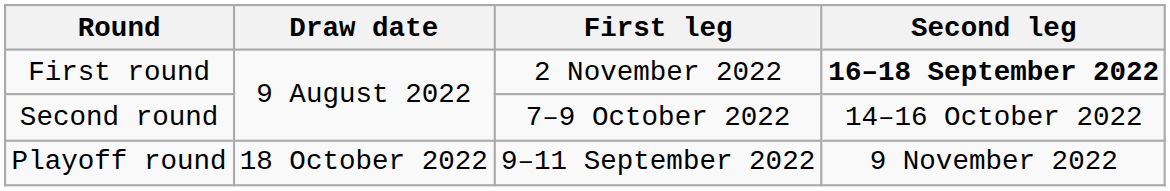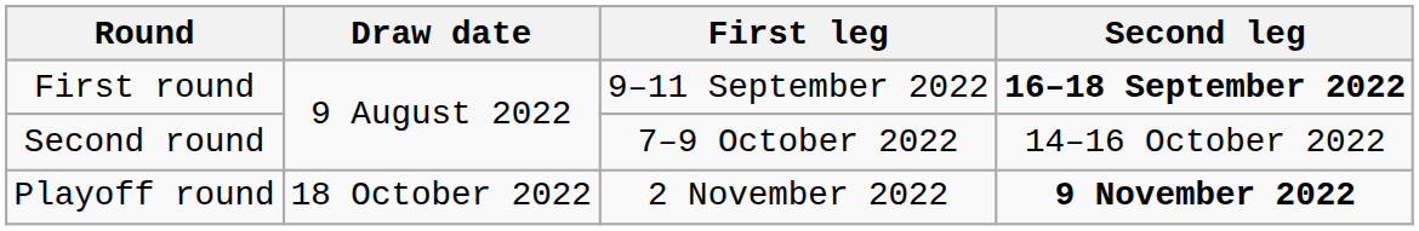First round | First leg: 2 November 2022 -> 9–11 September 2022
Playoff round | First leg: 9–11 September 2022 -> 2 November 2022
Playoff round | Second leg: normal -> bold
